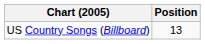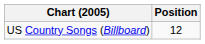US Country Songs (Billboard) | Position: 13 -> 12
